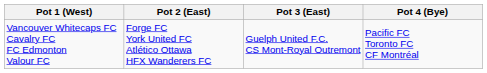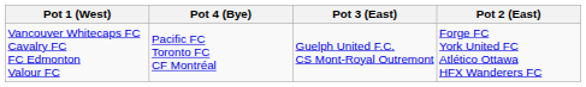columns swapped: Pot 2 (East) <-> Pot 4 (Bye)
